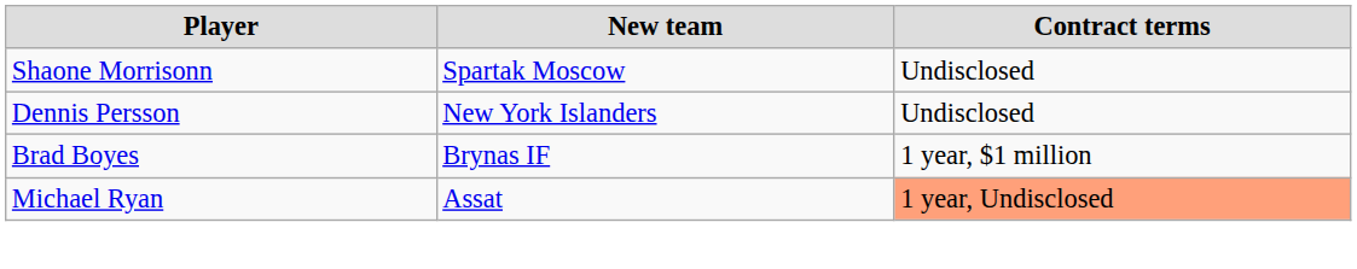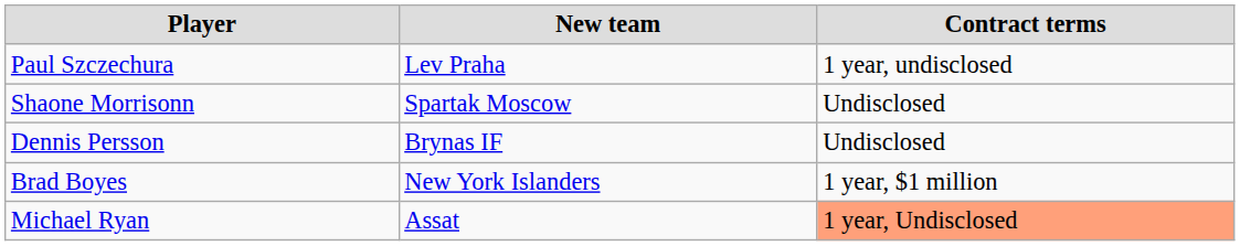+ row: Paul Szczechura | Lev Praha | 1 year, undisclosed
Dennis Persson | New team: New York Islanders -> Brynas IF
Brad Boyes | New team: Brynas IF -> New York Islanders
